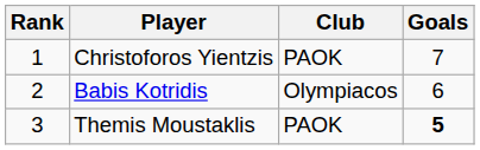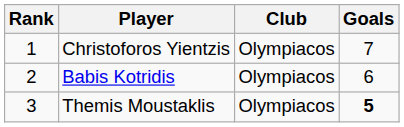Christoforos Yientzis | Club: PAOK -> Olympiacos
Themis Moustaklis | Club: PAOK -> Olympiacos
